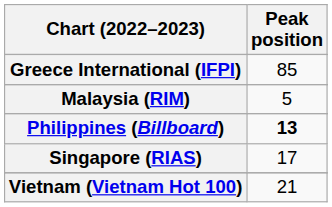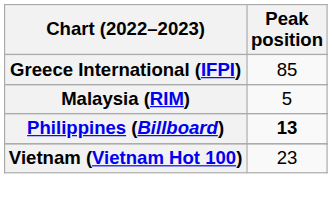- row: Singapore (RIAS) | 17
Vietnam (Vietnam Hot 100) | Peak position: 21 -> 23
